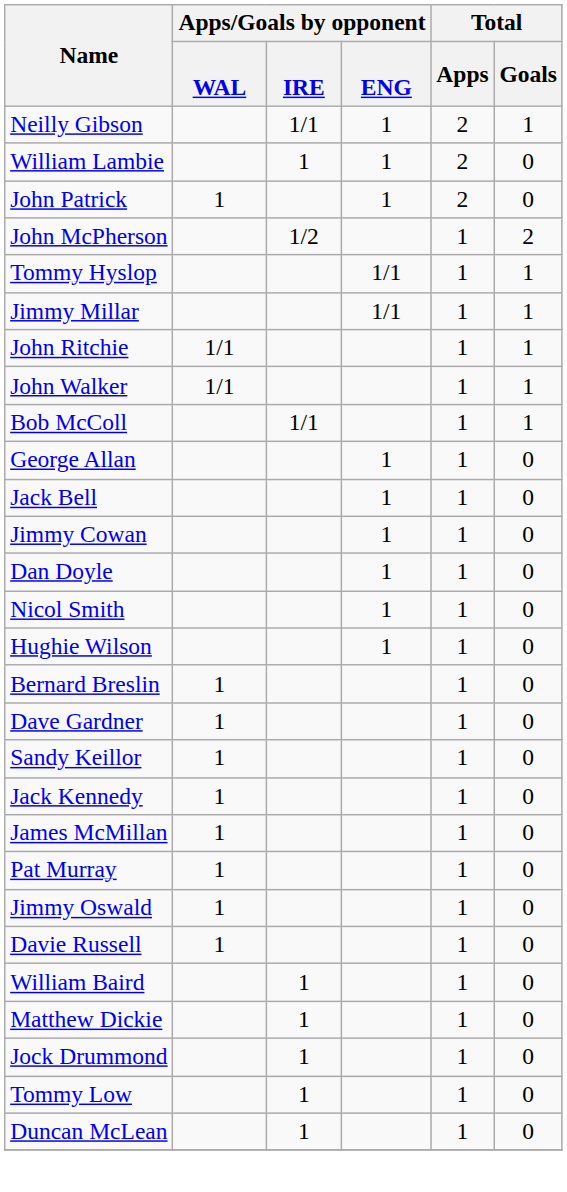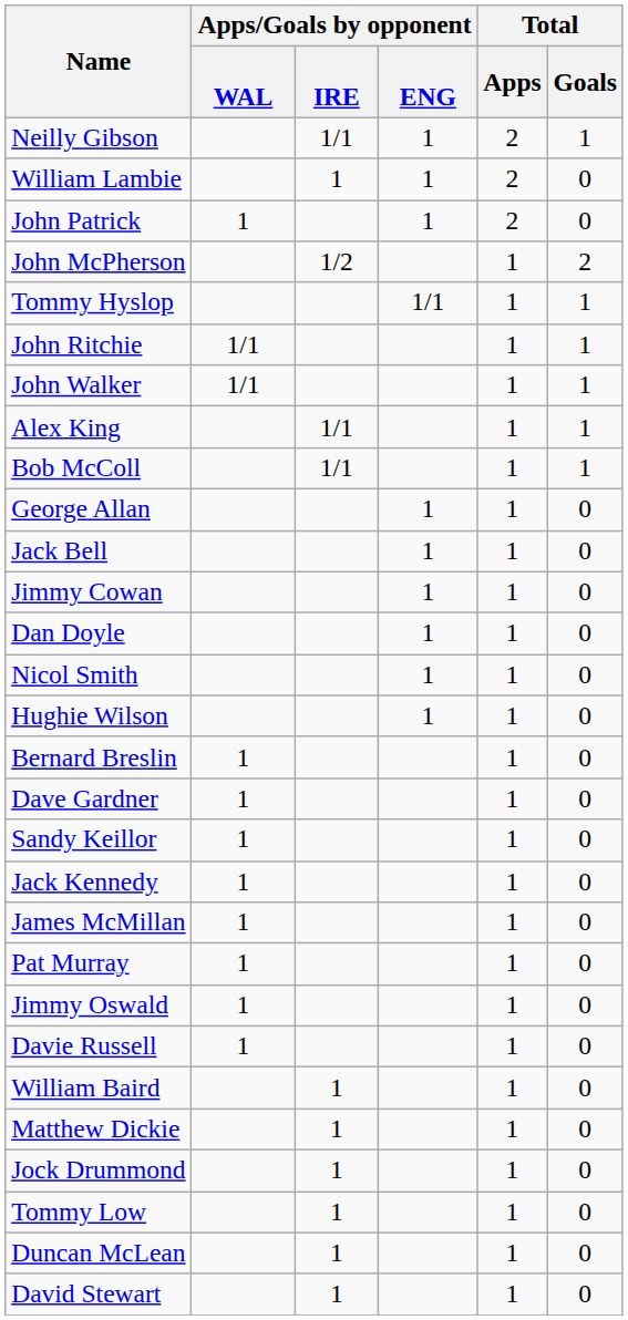- row: Jimmy Millar | 1/1 | 1 | 1
+ row: Alex King | 1/1 | 1 | 1
+ row: David Stewart | 1 | 1 | 0
